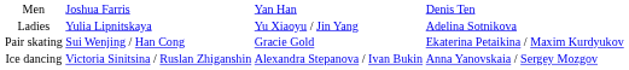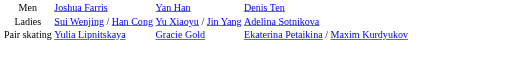Ladies | column 2: Yulia Lipnitskaya -> Sui Wenjing / Han Cong
Pair skating | column 2: Sui Wenjing / Han Cong -> Yulia Lipnitskaya
- row: Ice dancing | Victoria Sinitsina / Ruslan Zhiganshin | Alexandra Stepanova / Ivan Bukin | Anna Yanovskaia / Sergey Mozgov
